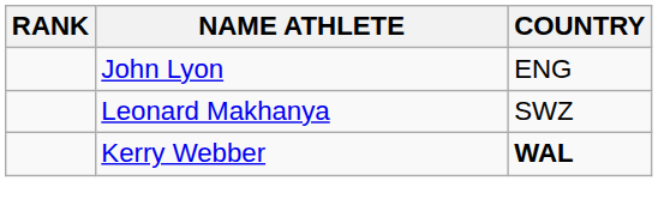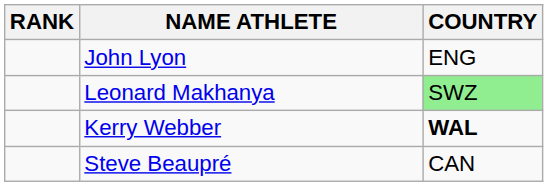Leonard Makhanya | COUNTRY: no background -> lightgreen background
+ row: Steve Beaupré | CAN
